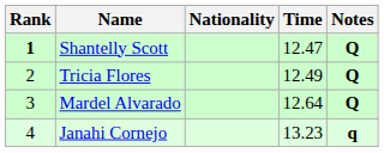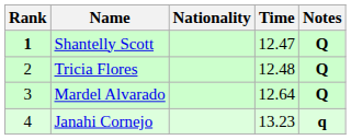Tricia Flores | Time: 12.49 -> 12.48
